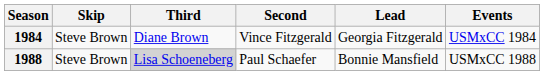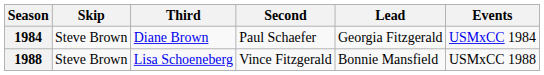1984 | Second: Vince Fitzgerald -> Paul Schaefer
1988 | Third: lightgrey background -> no background
1988 | Second: Paul Schaefer -> Vince Fitzgerald
